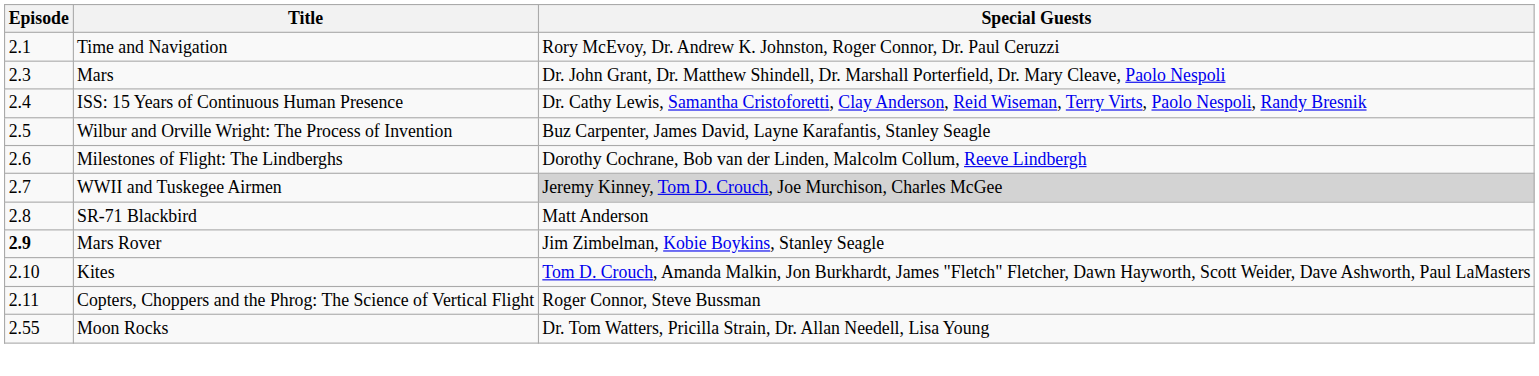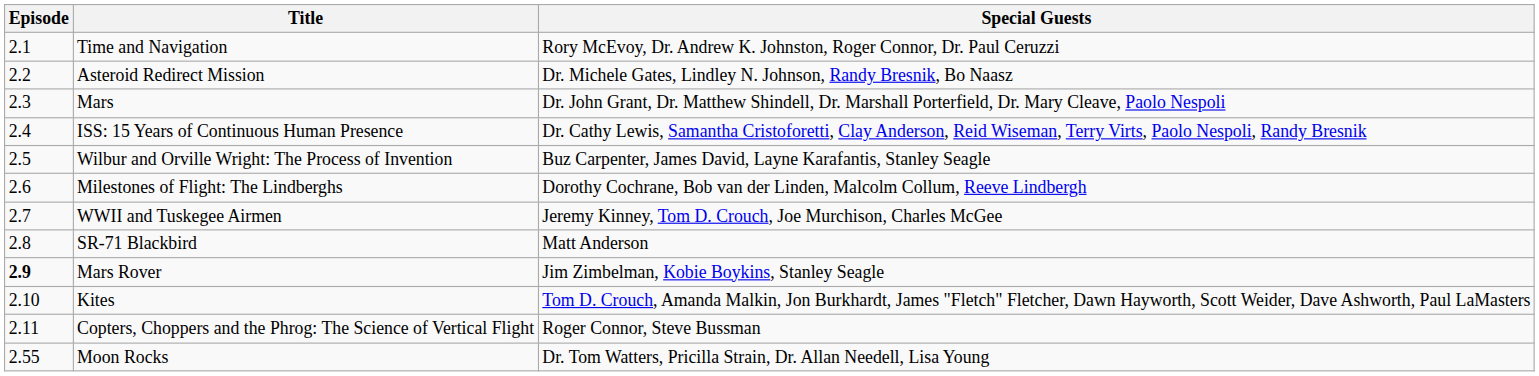+ row: 2.2 | Asteroid Redirect Mission | Dr. Michele Gates, Lindley N. Johnson, Randy Bresnik, Bo Naasz
WWII and Tuskegee Airmen | Special Guests: lightgrey background -> no background
